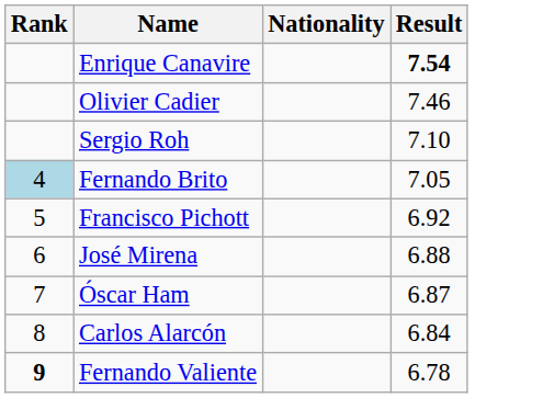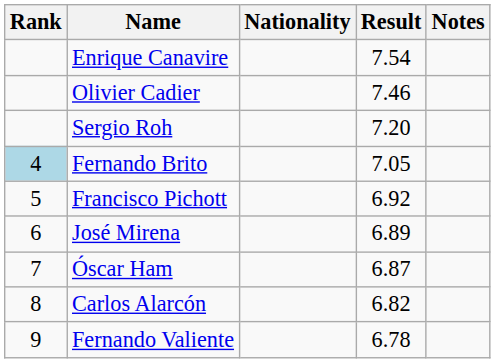+ column: Notes
Enrique Canavire | Result: bold -> normal
Sergio Roh | Result: 7.10 -> 7.20
José Mirena | Result: 6.88 -> 6.89
Carlos Alarcón | Result: 6.84 -> 6.82
Fernando Valiente | Rank: bold -> normal
